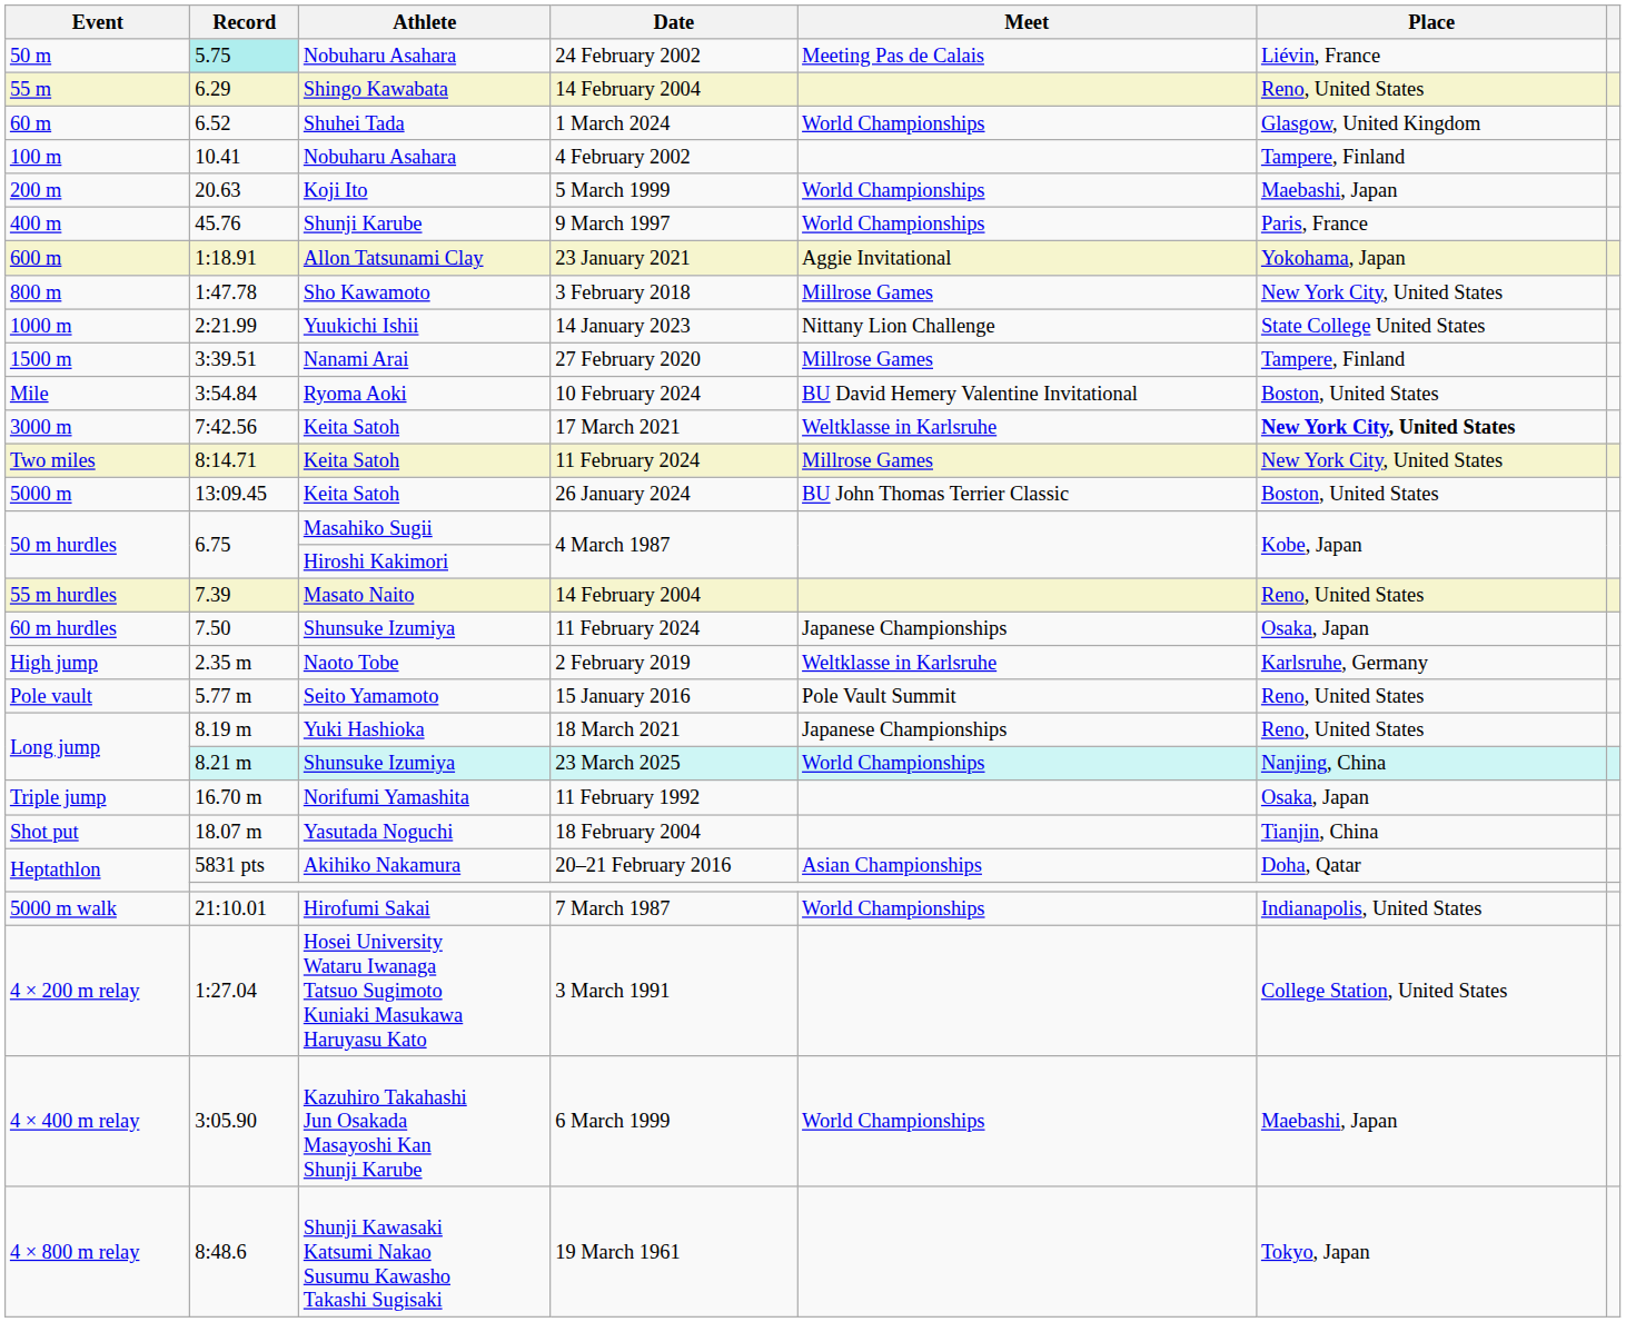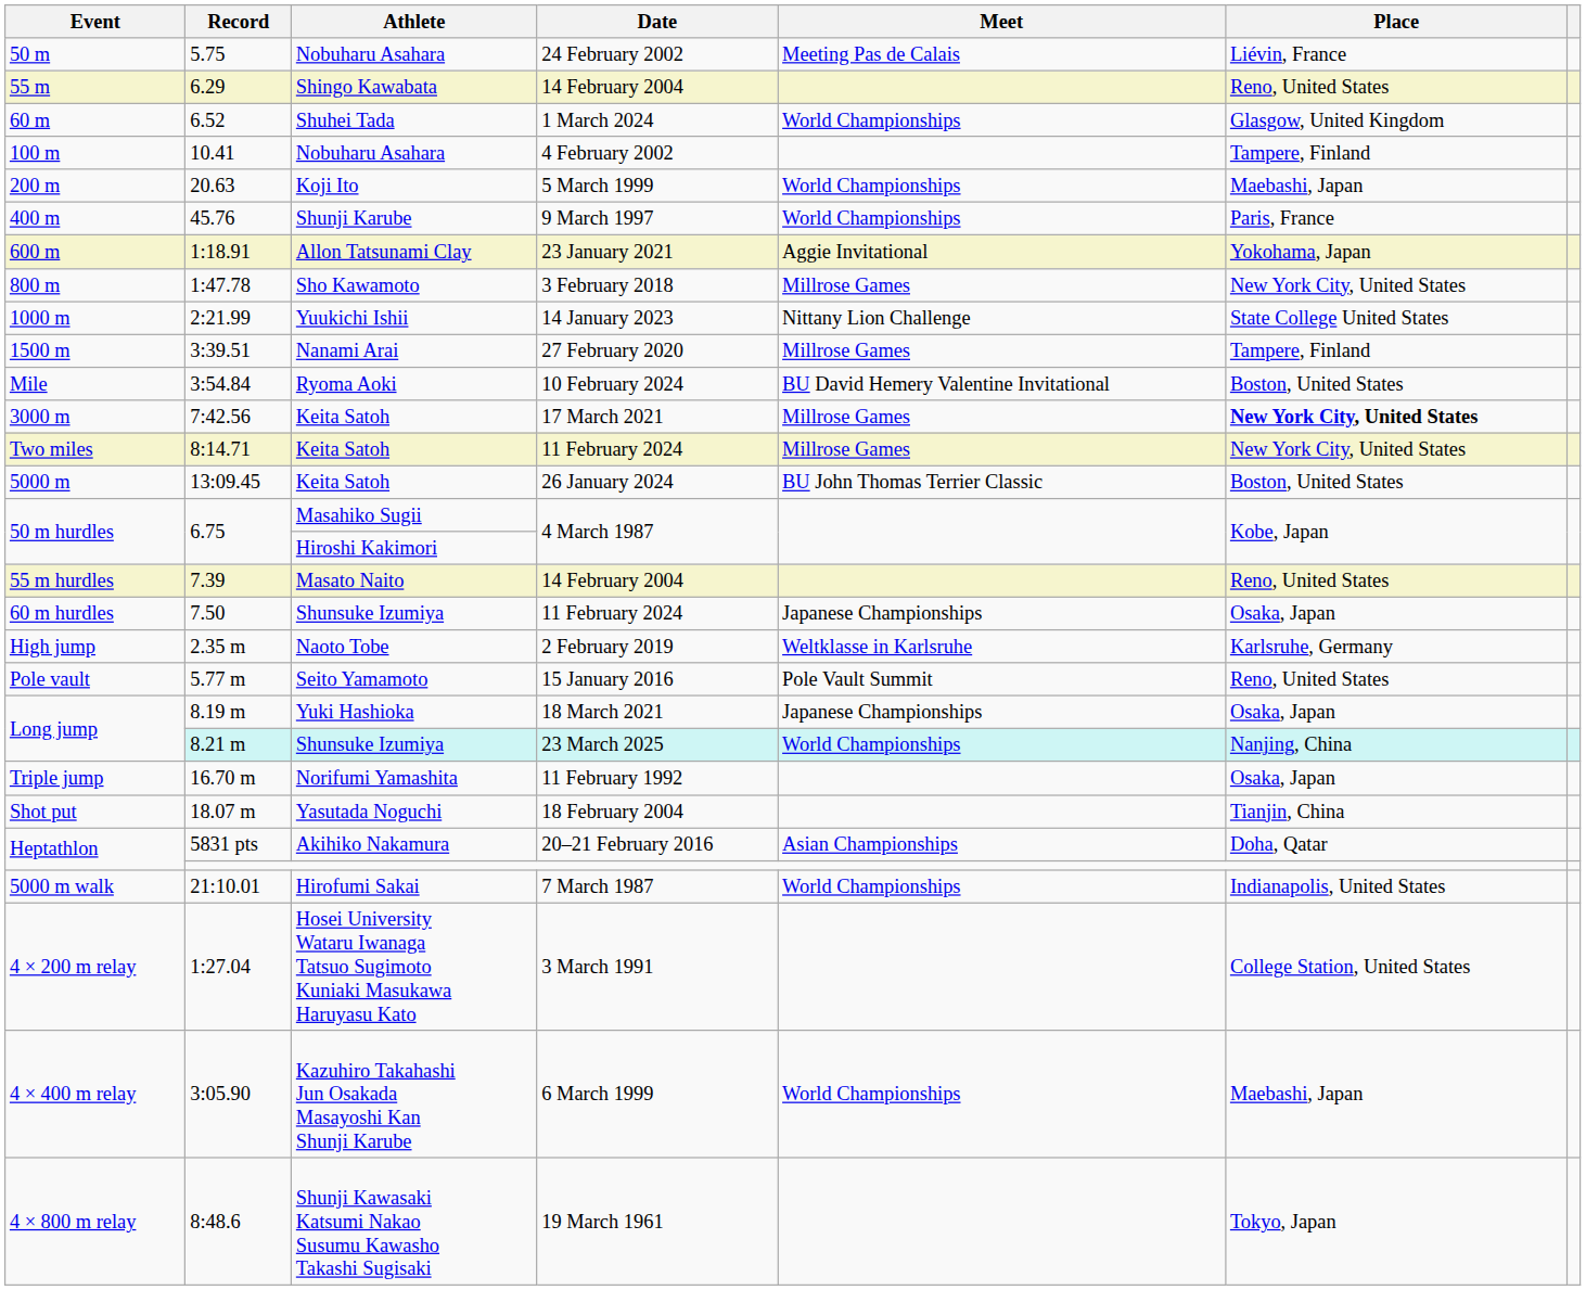50 m | Record: paleturquoise background -> no background
3000 m | Meet: Weltklasse in Karlsruhe -> Millrose Games
Long jump / Yuki Hashioka | Place: Reno, United States -> Osaka, Japan
